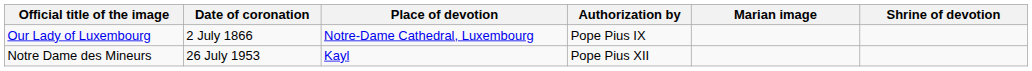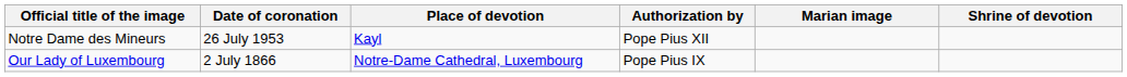rows swapped: Our Lady of Luxembourg <-> Notre Dame des Mineurs
